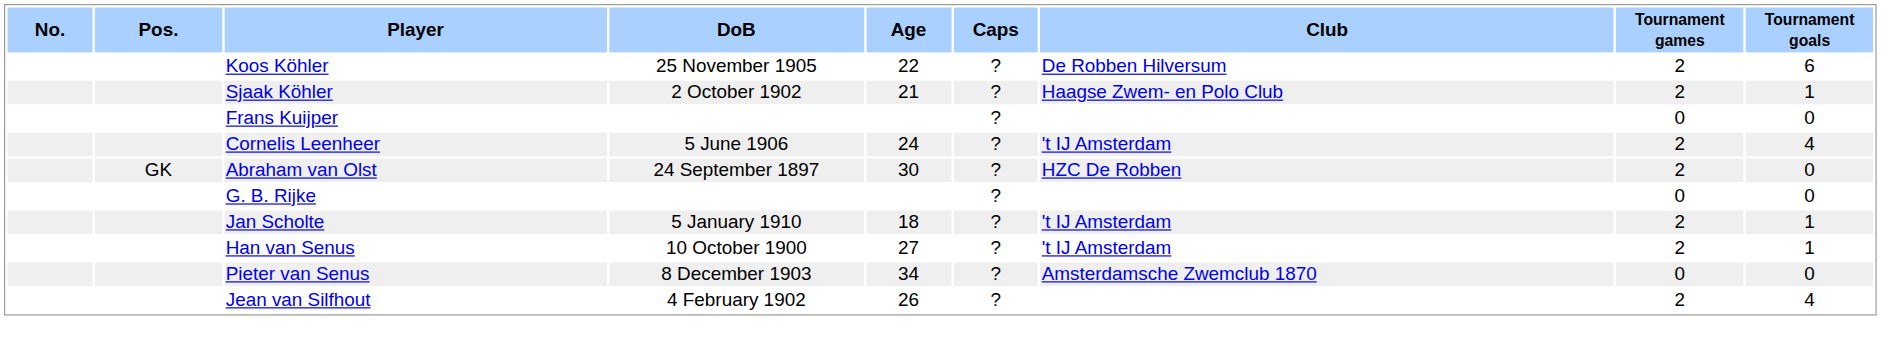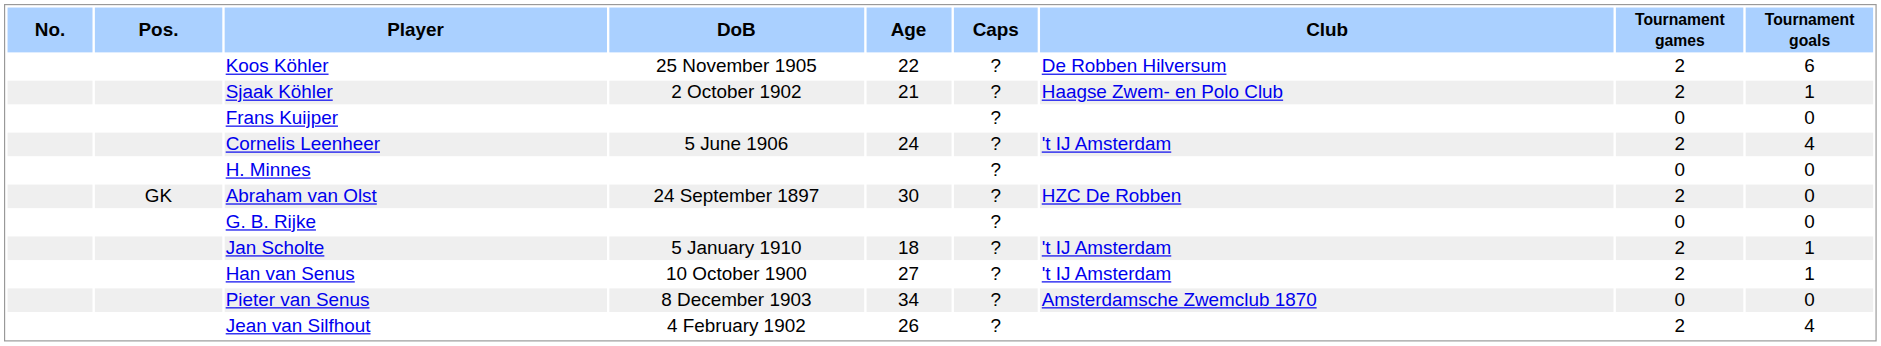+ row: H. Minnes | ? | 0 | 0
